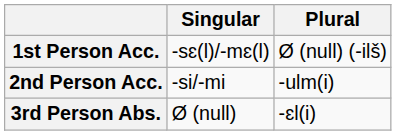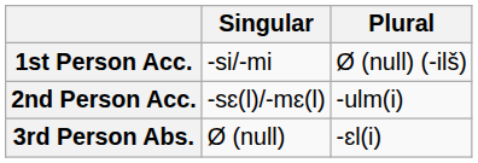1st Person Acc. | Singular: -sɛ(l)/-mɛ(l) -> -si/-mi
2nd Person Acc. | Singular: -si/-mi -> -sɛ(l)/-mɛ(l)
